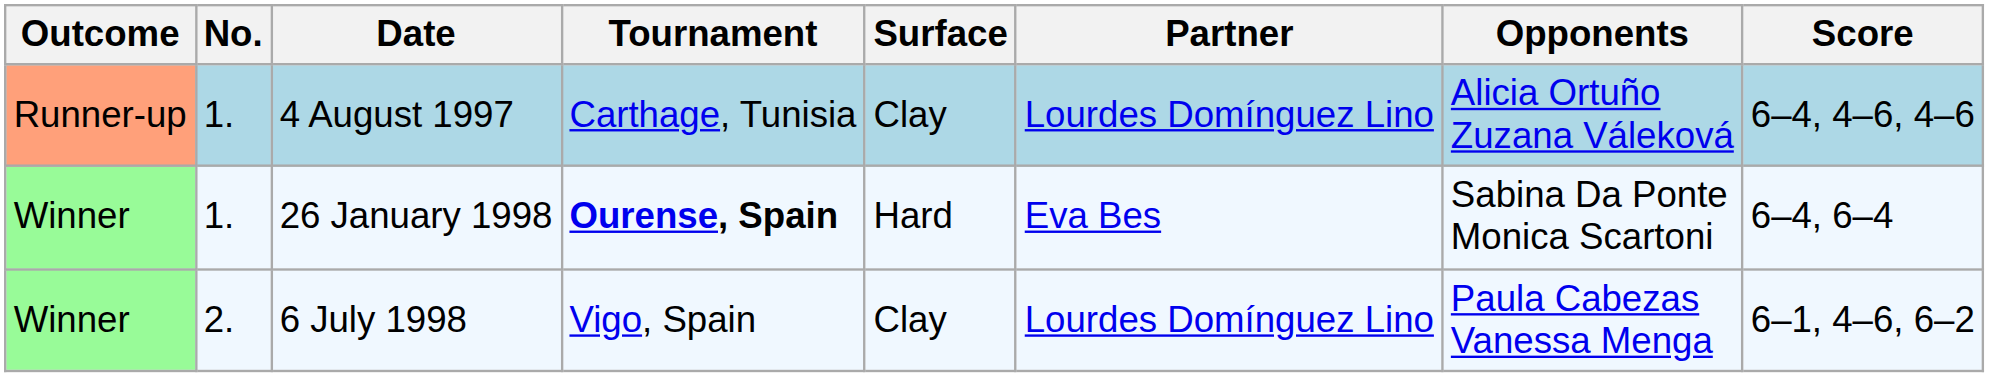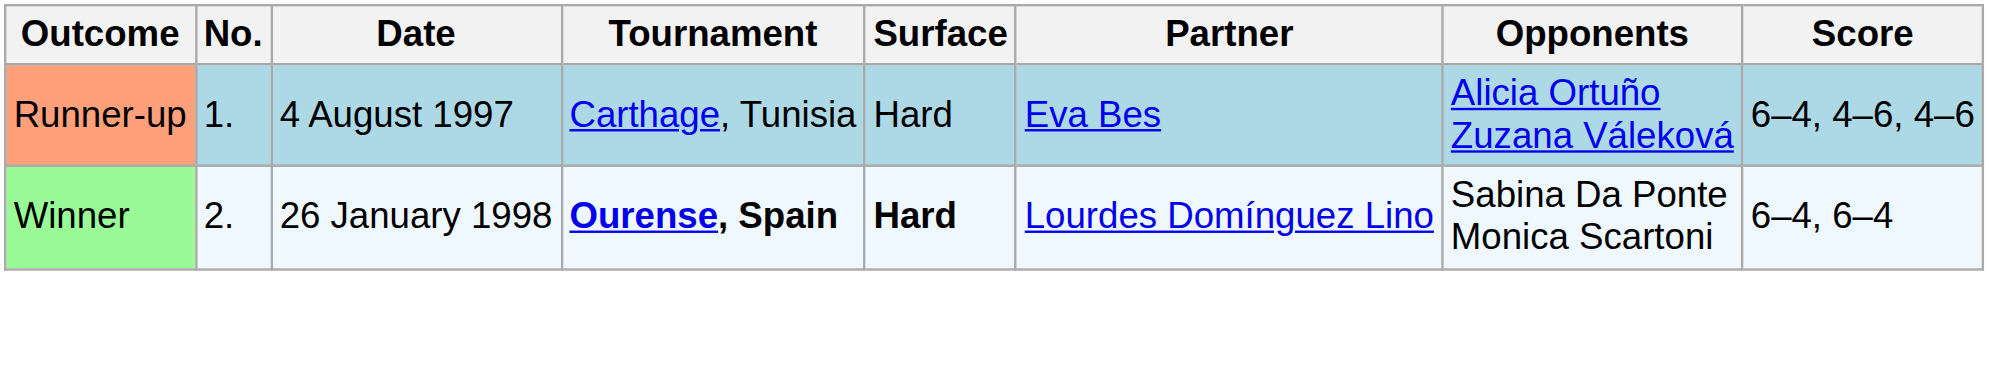4 August 1997 | Surface: Clay -> Hard
4 August 1997 | Partner: Lourdes Domínguez Lino -> Eva Bes
26 January 1998 | No.: 1. -> 2.
26 January 1998 | Surface: normal -> bold
26 January 1998 | Partner: Eva Bes -> Lourdes Domínguez Lino
- row: Winner | 2. | 6 July 1998 | Vigo, Spain | Clay | Lourdes Domínguez Lino | Paula Cabezas Vanessa Menga | 6–1, 4–6, 6–2
